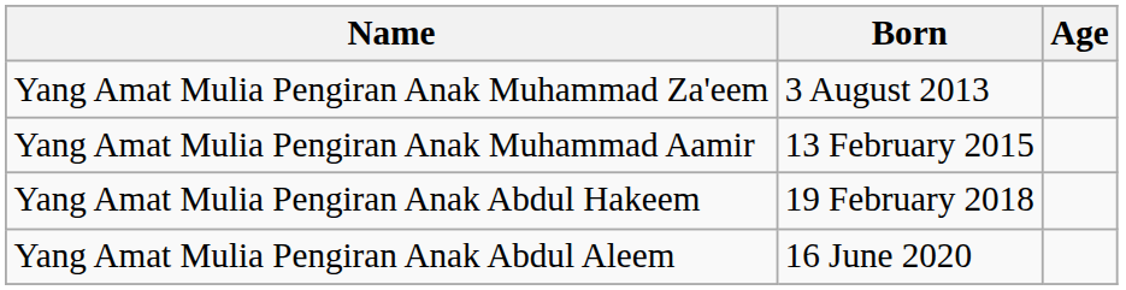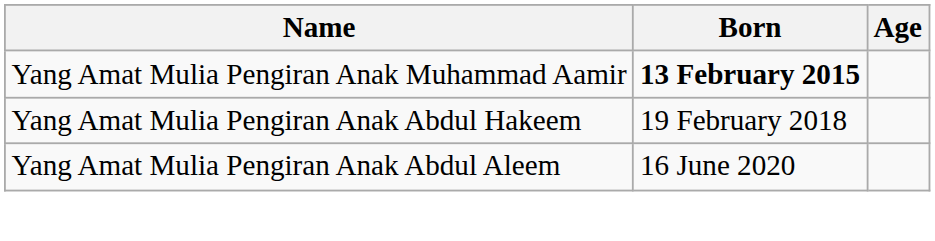- row: Yang Amat Mulia Pengiran Anak Muhammad Za'eem | 3 August 2013
Yang Amat Mulia Pengiran Anak Muhammad Aamir | Born: normal -> bold
